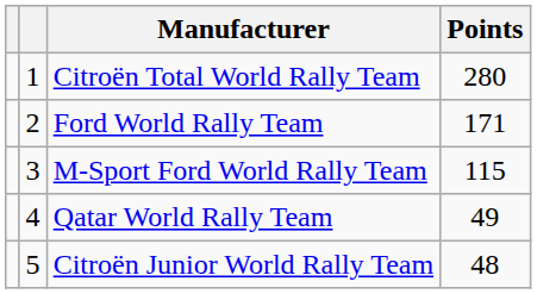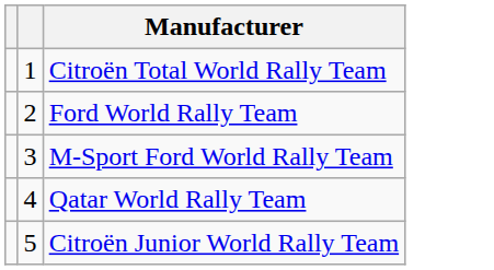- column: Points | 280 | 171 | 115 | 49 | 48
